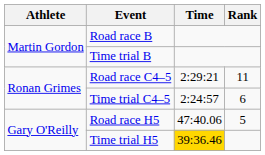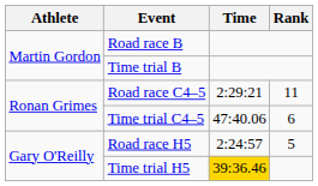Time trial C4–5 | Time: 2:24:57 -> 47:40.06
Road race H5 | Time: 47:40.06 -> 2:24:57
